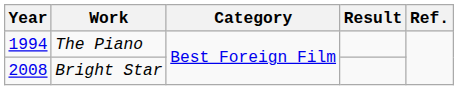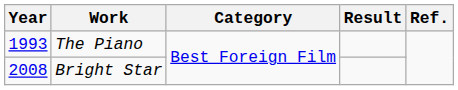The Piano | Year: 1994 -> 1993
